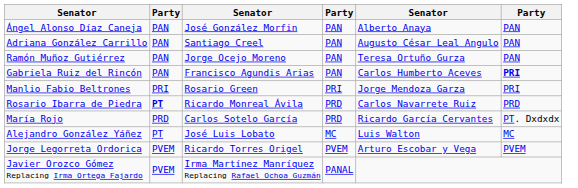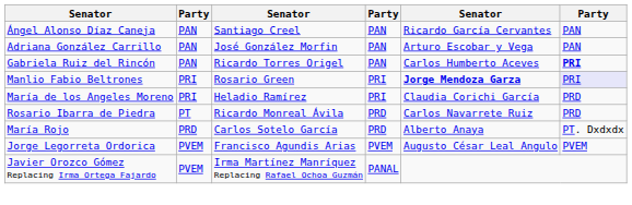Ángel Alonso Díaz Caneja | column 3: José González Morfin -> Santiago Creel
Ángel Alonso Díaz Caneja | column 5: Alberto Anaya -> Ricardo García Cervantes
Adriana González Carrillo | column 3: Santiago Creel -> José González Morfin
Adriana González Carrillo | column 5: Augusto César Leal Angulo -> Arturo Escobar y Vega
- row: Ramón Muñoz Gutiérrez | PAN | Jorge Ocejo Moreno | PAN | Teresa Ortuño Gurza | PAN
Gabriela Ruiz del Rincón | column 3: Francisco Agundis Arias -> Ricardo Torres Origel
Manlio Fabio Beltrones | column 5: normal -> bold
Manlio Fabio Beltrones | column 6: no background -> lavender background
+ row: María de los Angeles Moreno | PRI | Heladio Ramírez | PRI | Claudia Corichi García | PRD
Rosario Ibarra de Piedra | column 2: bold -> normal
María Rojo | column 5: Ricardo García Cervantes -> Alberto Anaya
- row: Alejandro González Yáñez | PT | José Luis Lobato | MC | Luis Walton | MC
Jorge Legorreta Ordorica | column 3: Ricardo Torres Origel -> Francisco Agundis Arias
Jorge Legorreta Ordorica | column 5: Arturo Escobar y Vega -> Augusto César Leal Angulo
